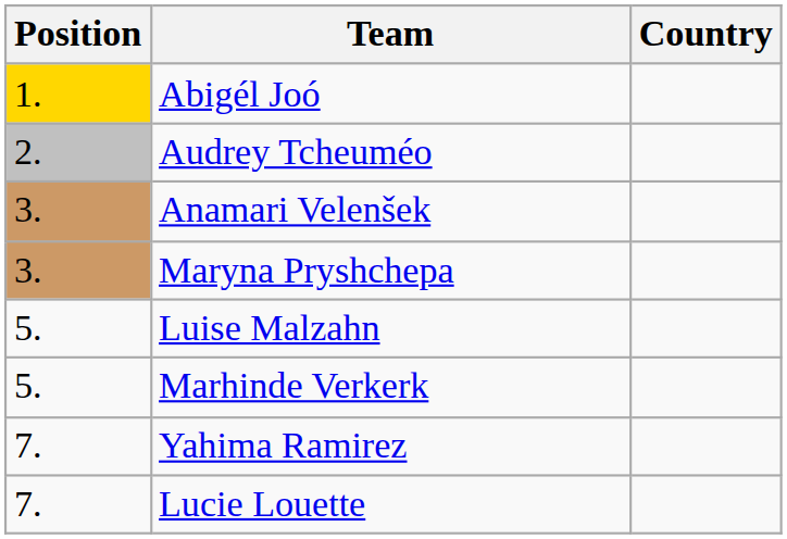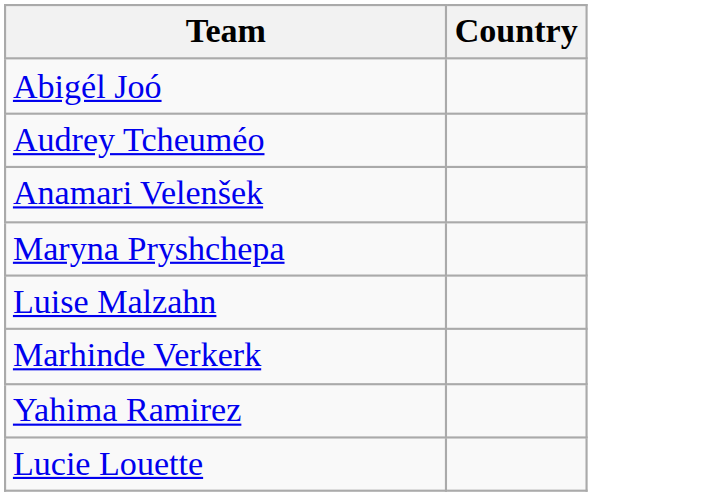- column: Position | 1. | 2. | 3. | 3. | 5. | 5. | 7. | 7.
